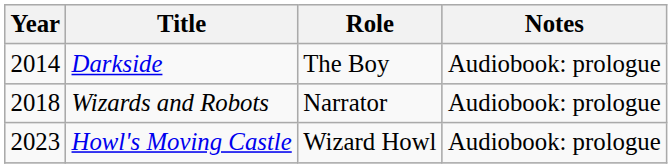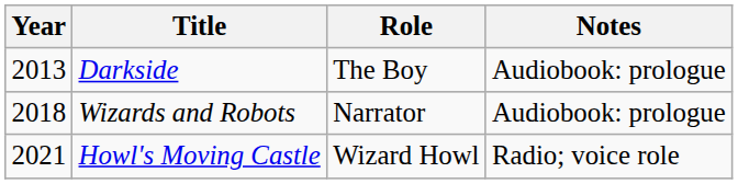Darkside | Year: 2014 -> 2013
Howl's Moving Castle | Year: 2023 -> 2021
Howl's Moving Castle | Notes: Audiobook: prologue -> Radio; voice role
